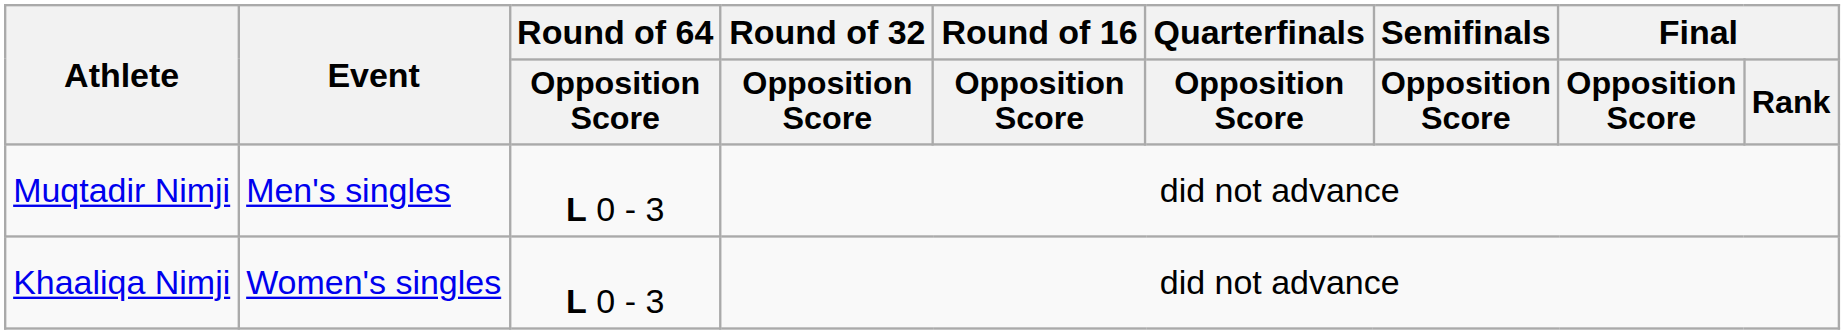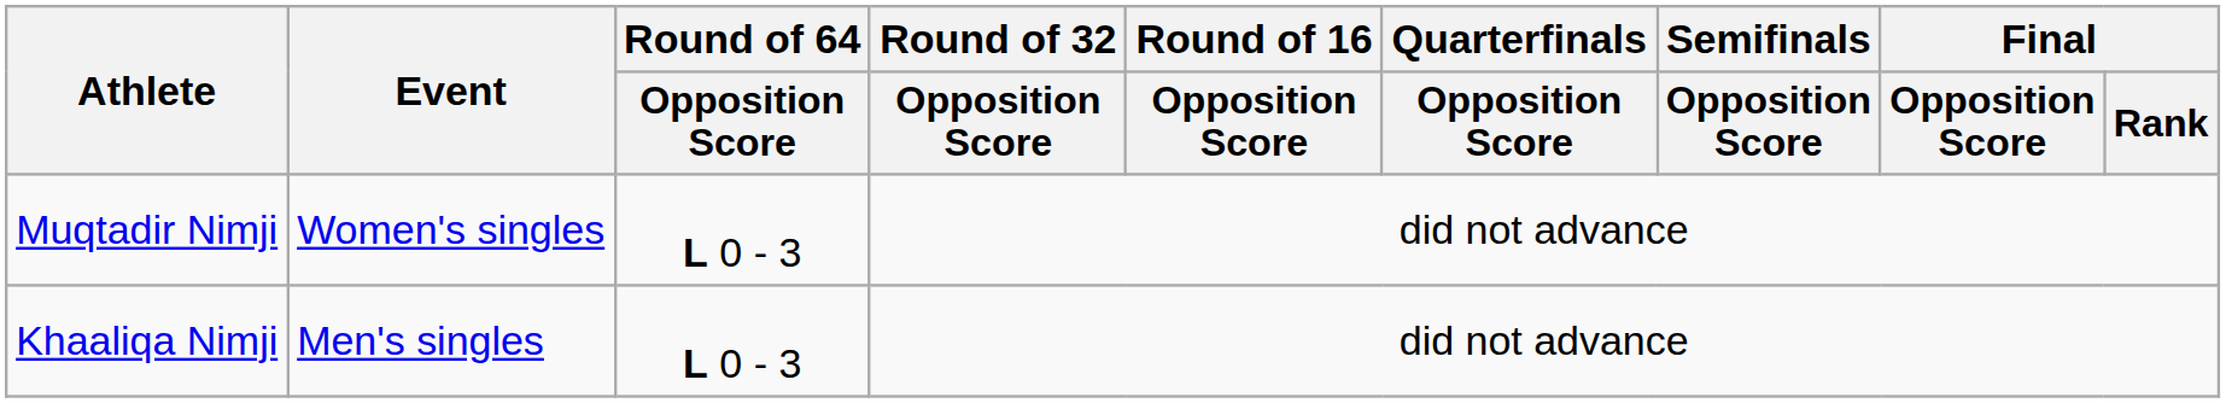Muqtadir Nimji | Event: Men's singles -> Women's singles
Khaaliqa Nimji | Event: Women's singles -> Men's singles
